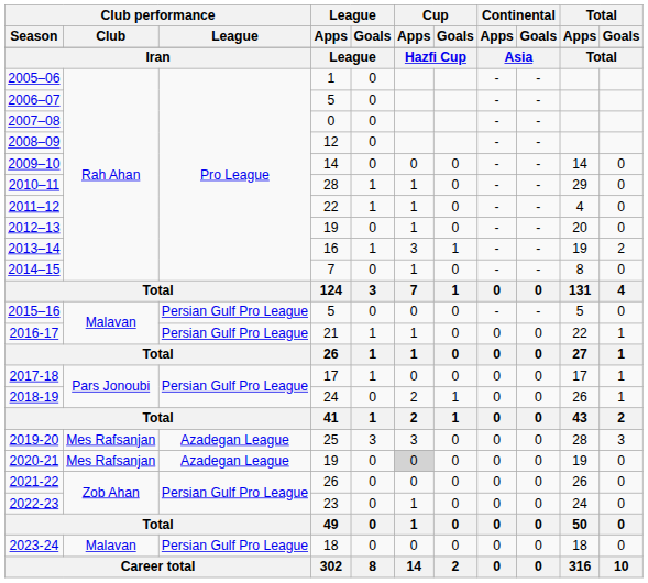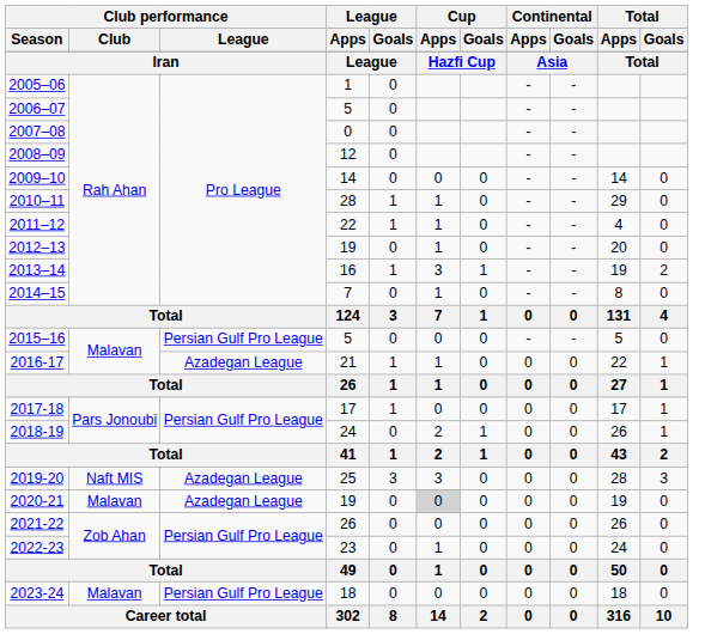2016-17 | Club performance / League: Persian Gulf Pro League -> Azadegan League
2019-20 | Club performance / Club: Mes Rafsanjan -> Naft MIS
2020-21 | Club performance / Club: Mes Rafsanjan -> Malavan
